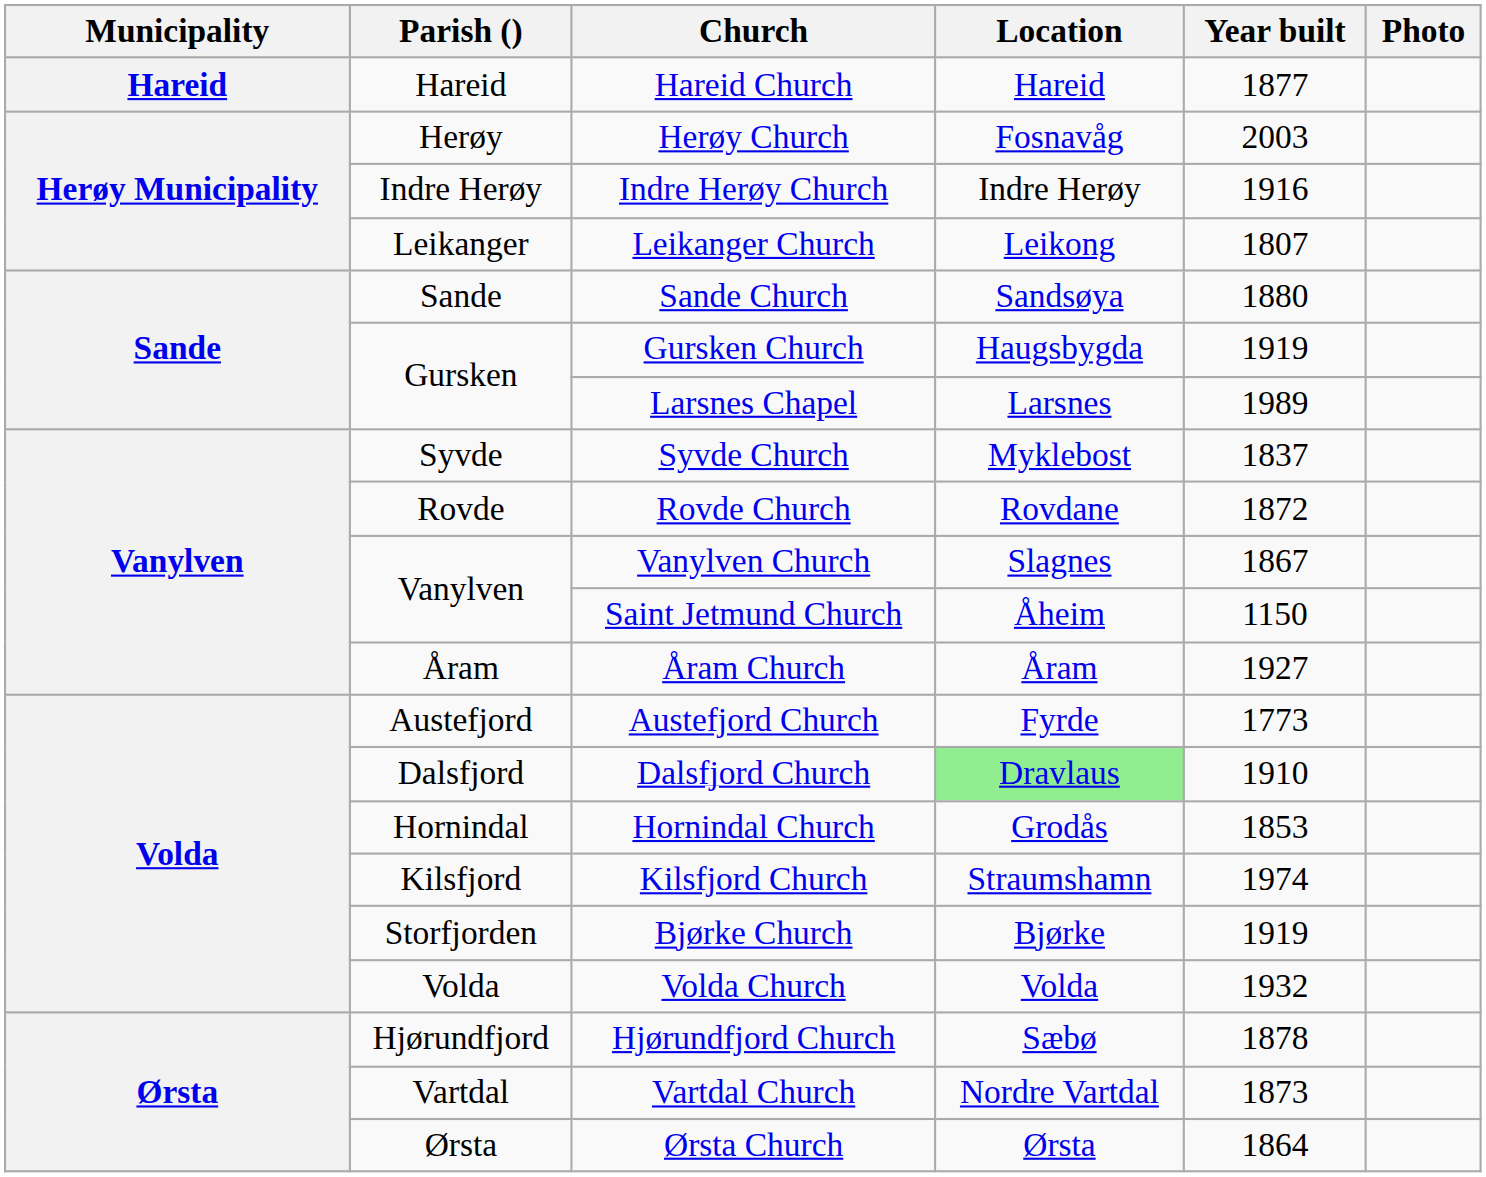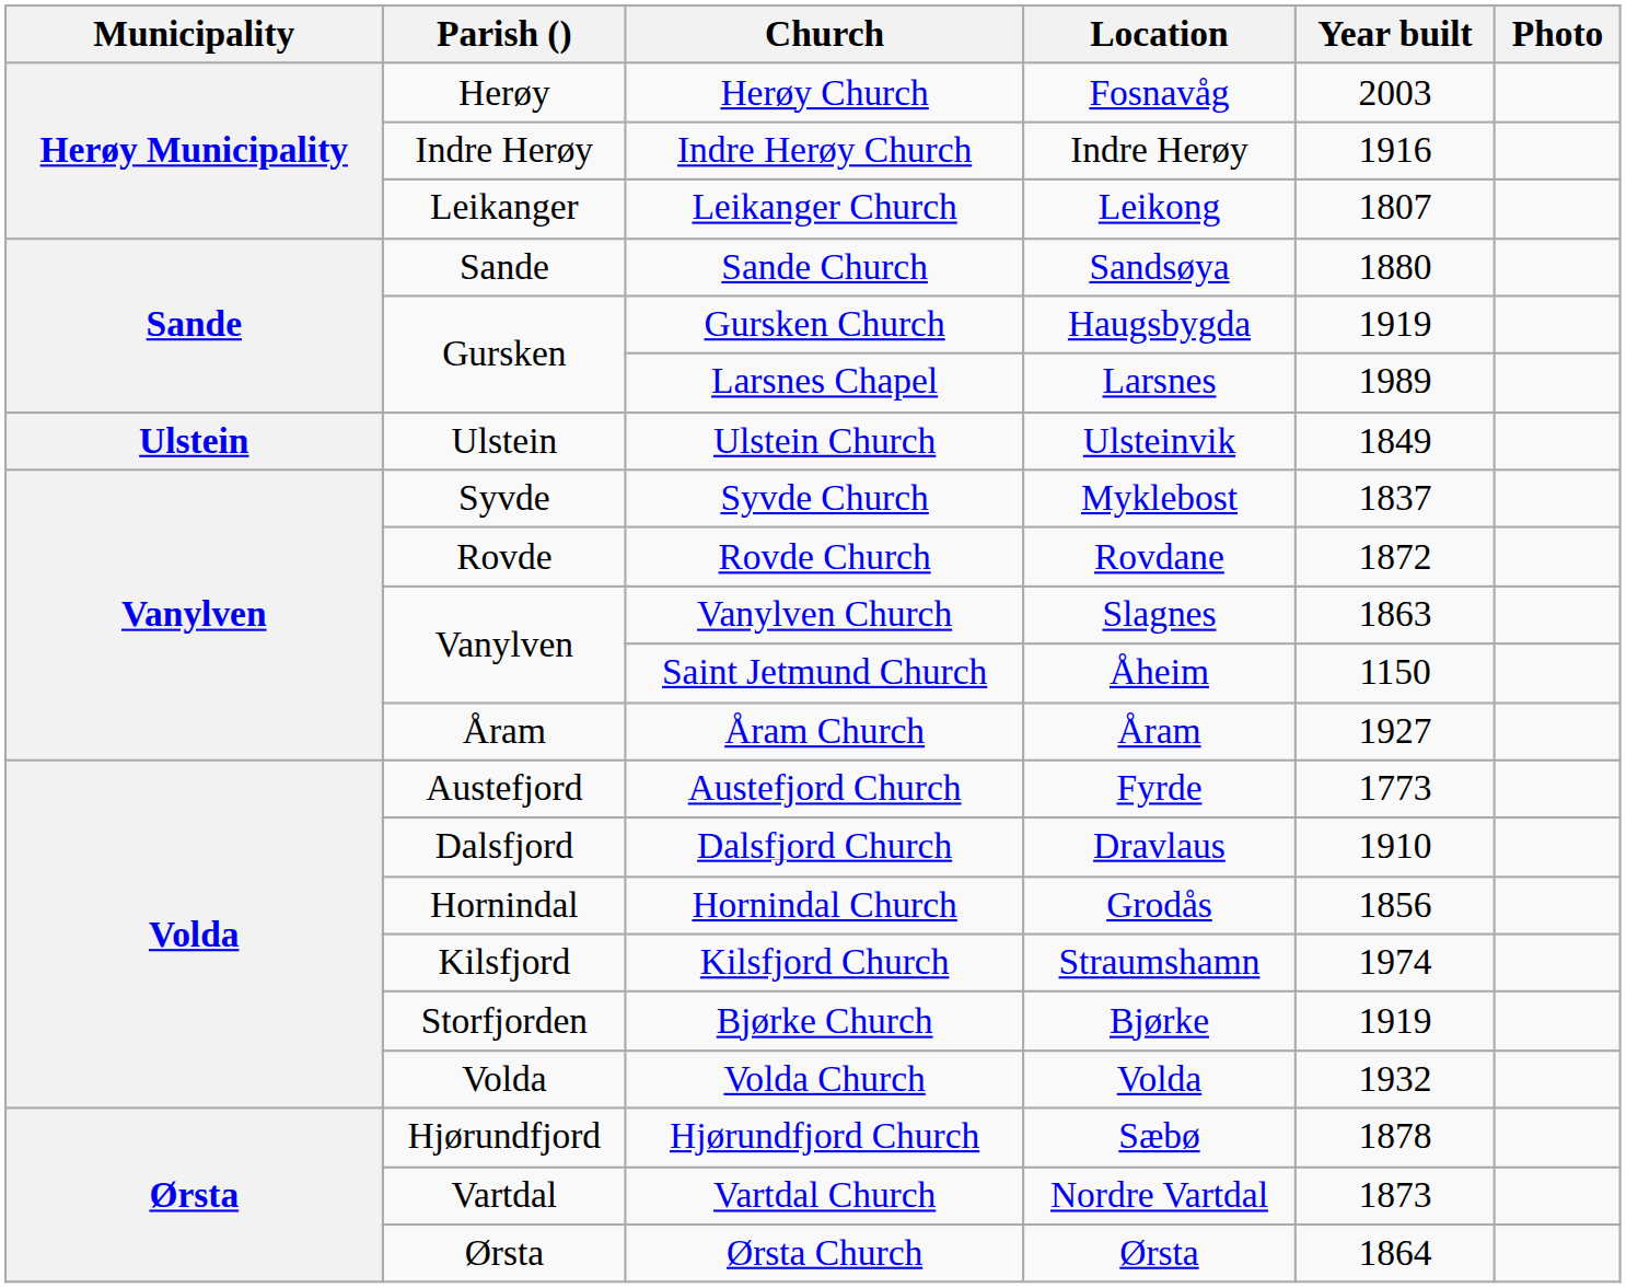- row: Hareid | Hareid | Hareid Church | Hareid | 1877
+ row: Ulstein | Ulstein | Ulstein Church | Ulsteinvik | 1849
Vanylven Church | Year built: 1867 -> 1863
Dalsfjord Church | Location: lightgreen background -> no background
Hornindal Church | Year built: 1853 -> 1856
